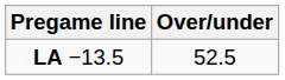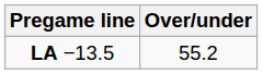LA −13.5 | Over/under: 52.5 -> 55.2
